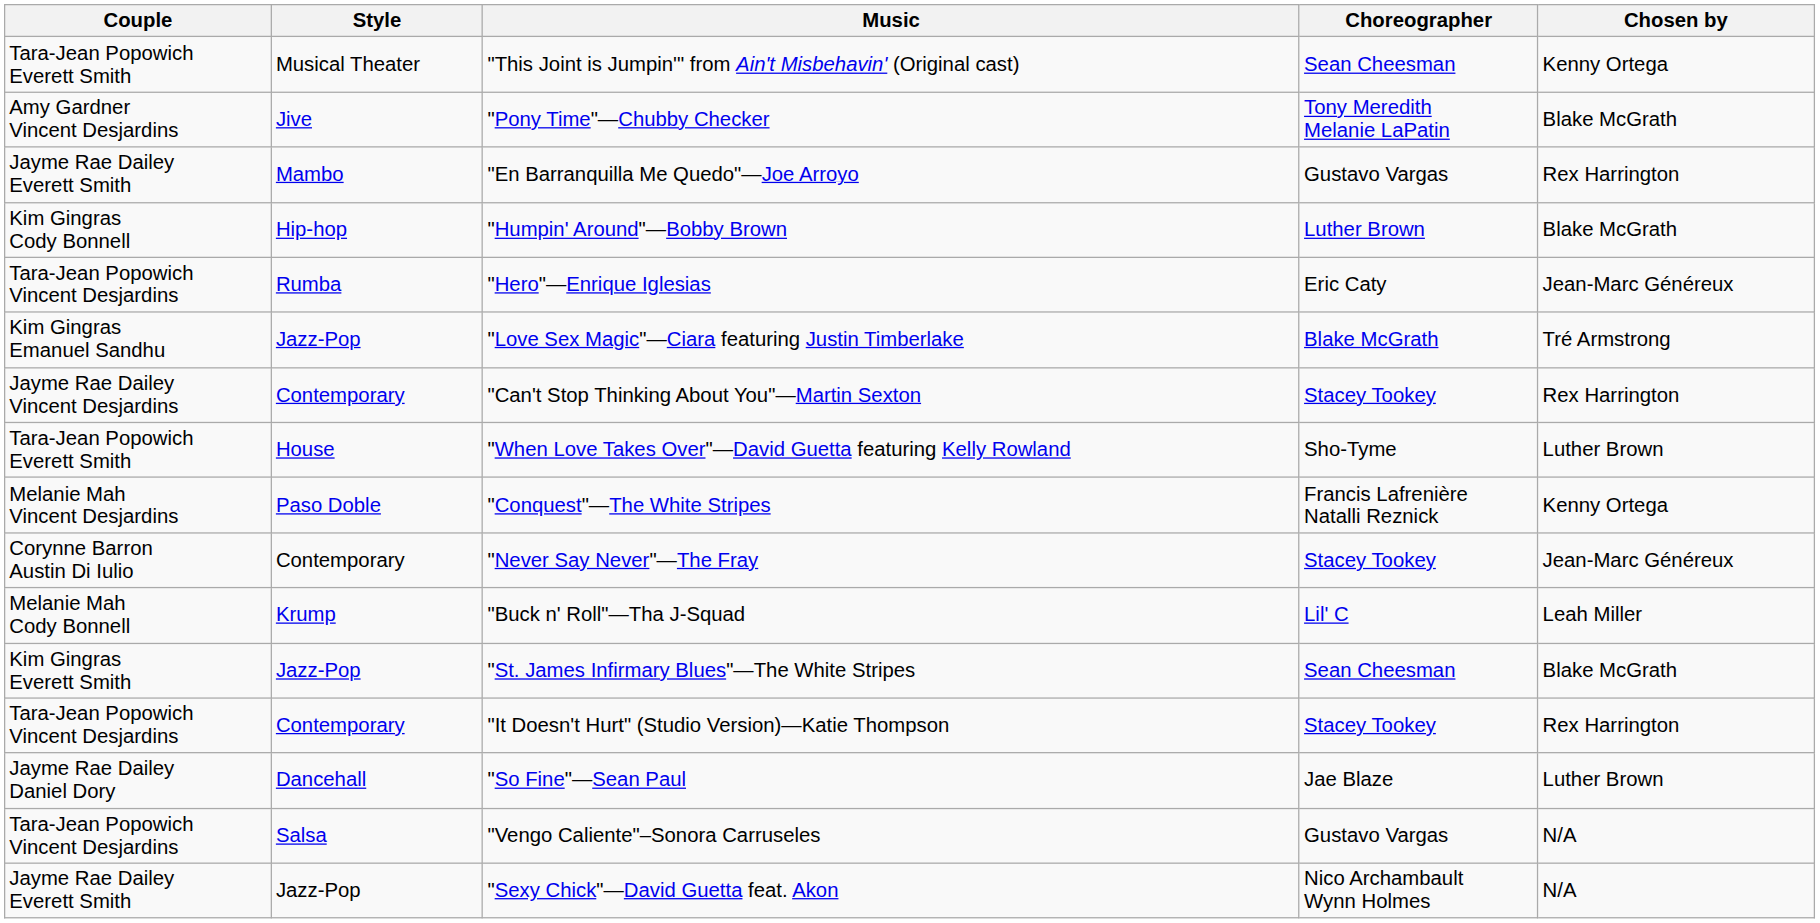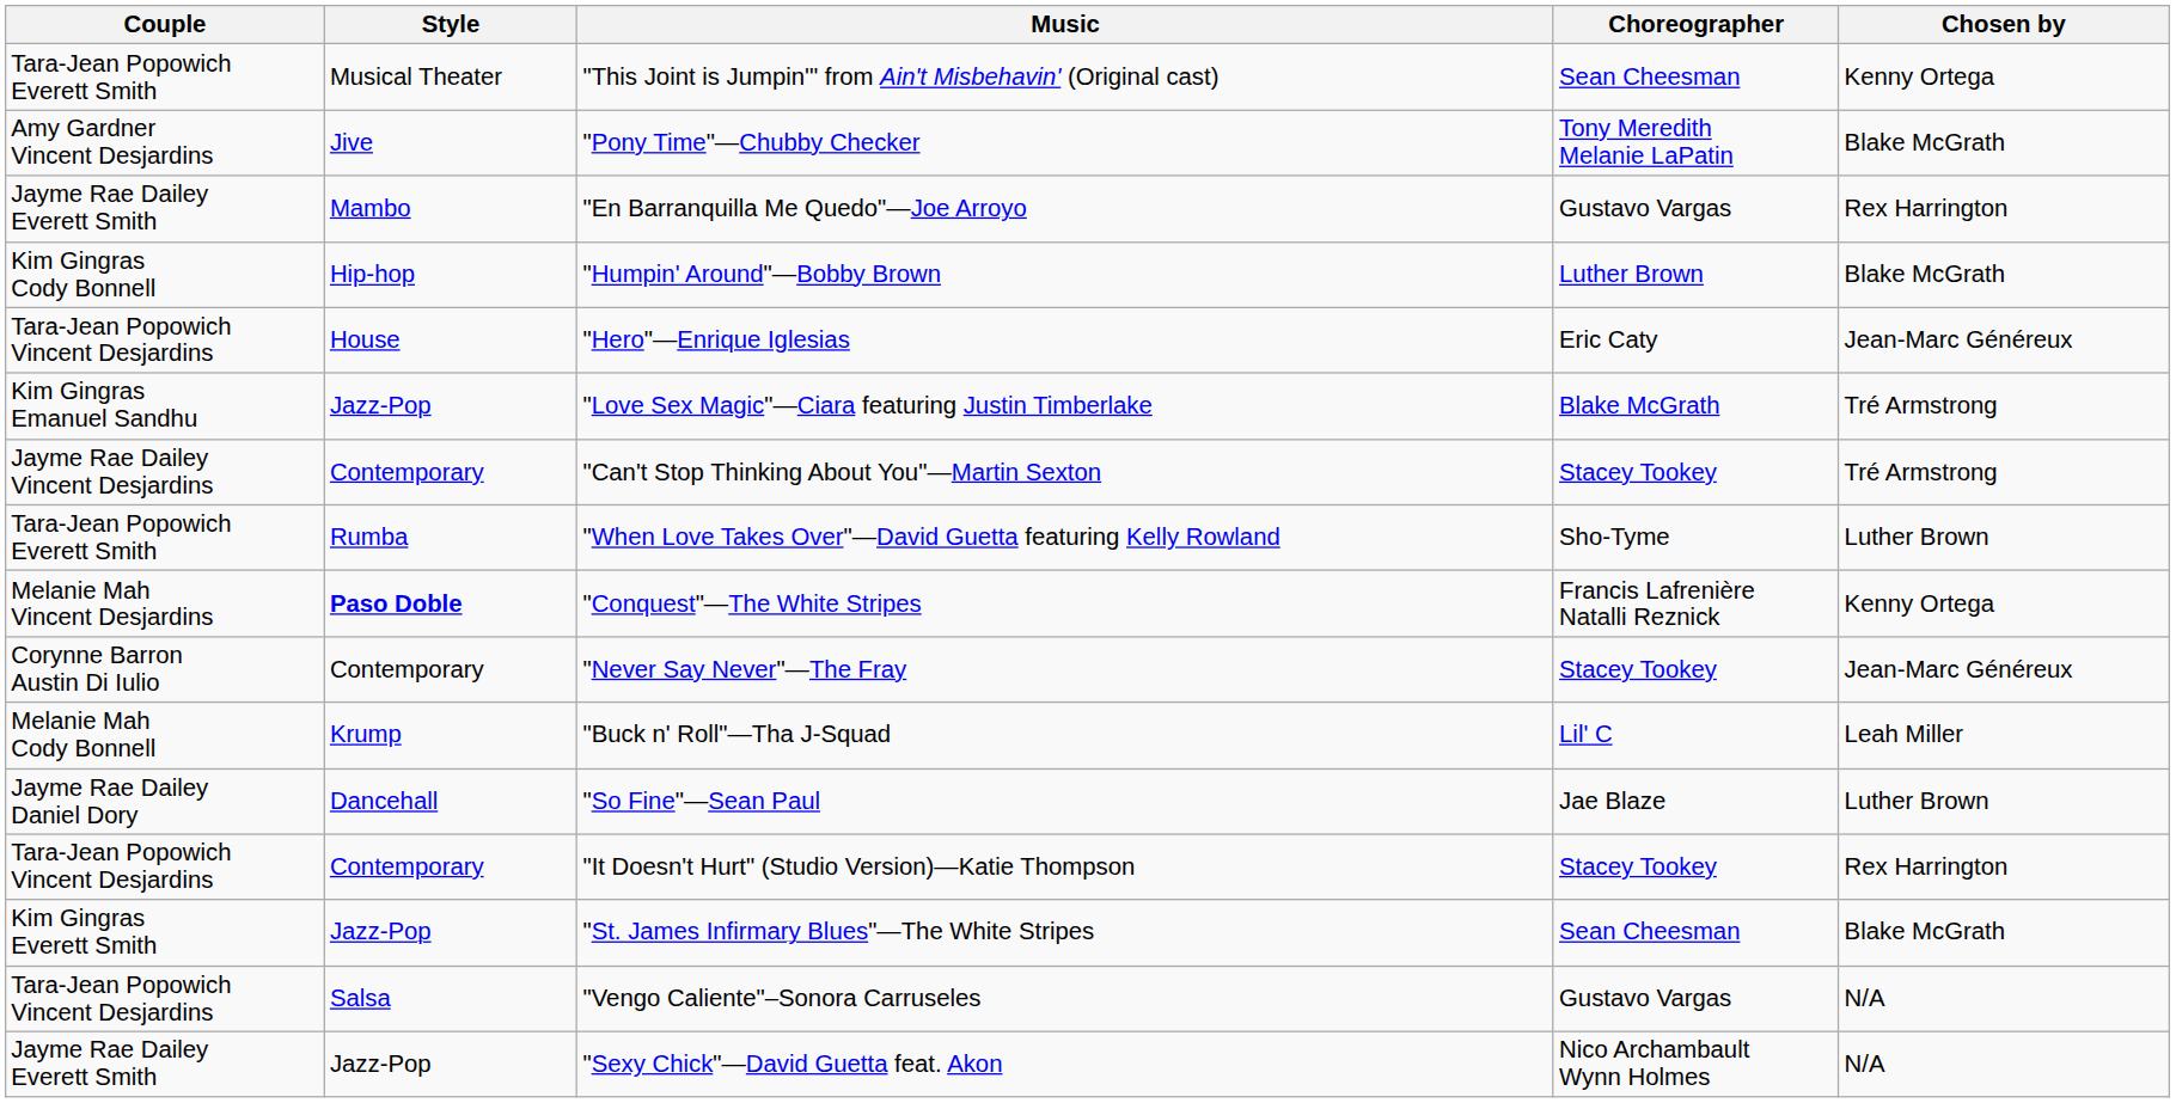"Hero"—Enrique Iglesias | Style: Rumba -> House
"Can't Stop Thinking About You"—Martin Sexton | Chosen by: Rex Harrington -> Tré Armstrong
"When Love Takes Over"—David Guetta featuring Kelly Rowland | Style: House -> Rumba
"Conquest"—The White Stripes | Style: normal -> bold
rows swapped: "St. James Infirmary Blues"—The White Stripes <-> "So Fine"—Sean Paul
